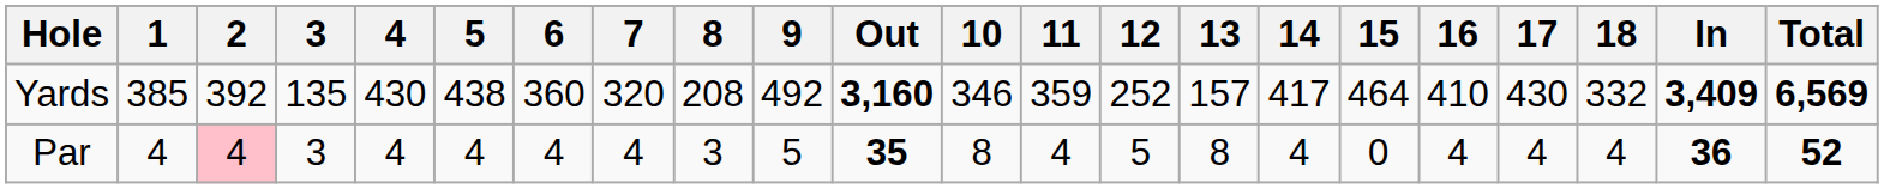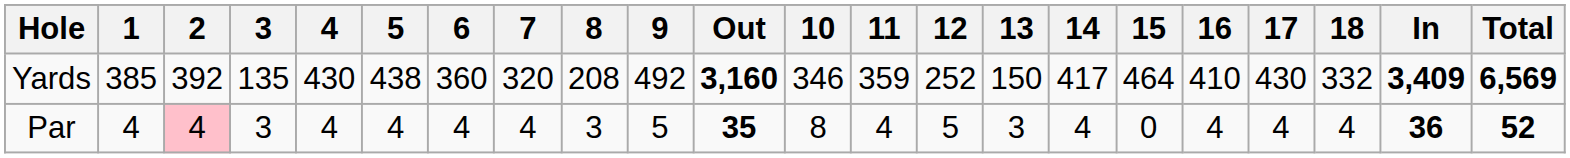Yards | 13: 157 -> 150
Par | 13: 8 -> 3
